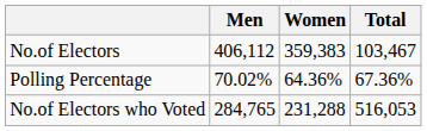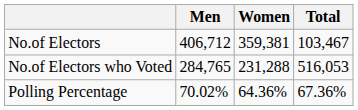No.of Electors | Men: 406,112 -> 406,712
No.of Electors | Women: 359,383 -> 359,381
rows swapped: No.of Electors who Voted <-> Polling Percentage
